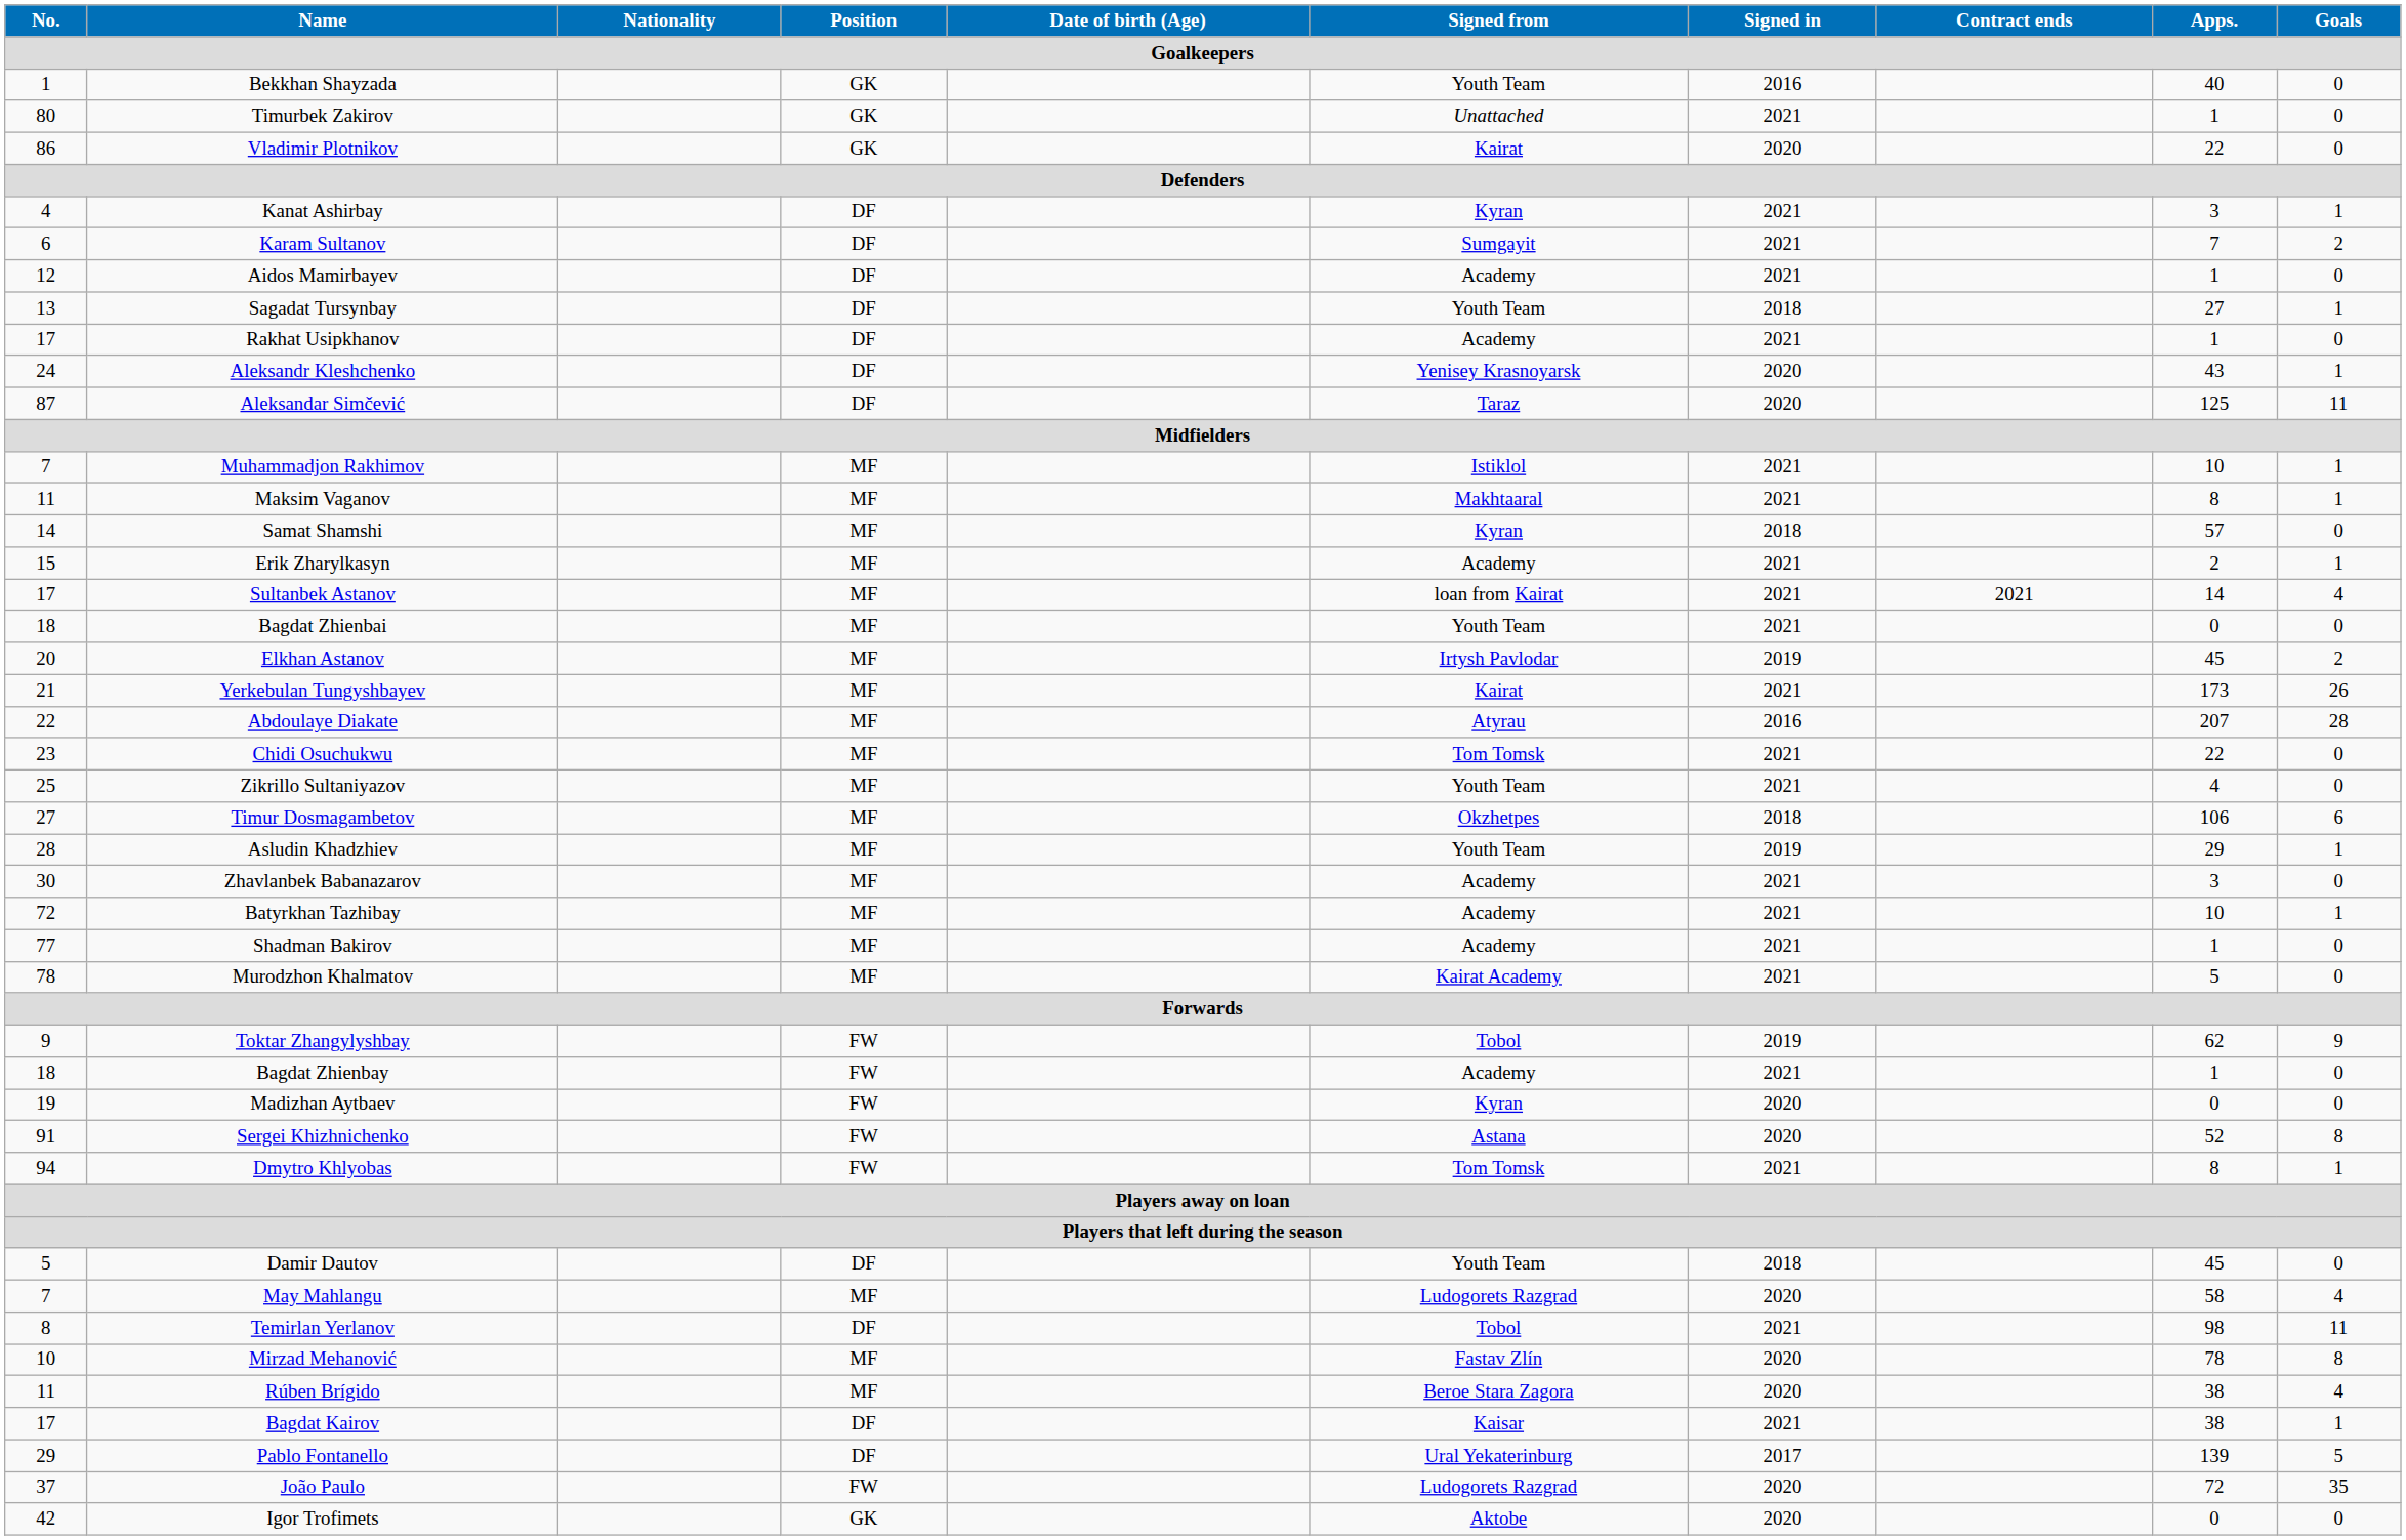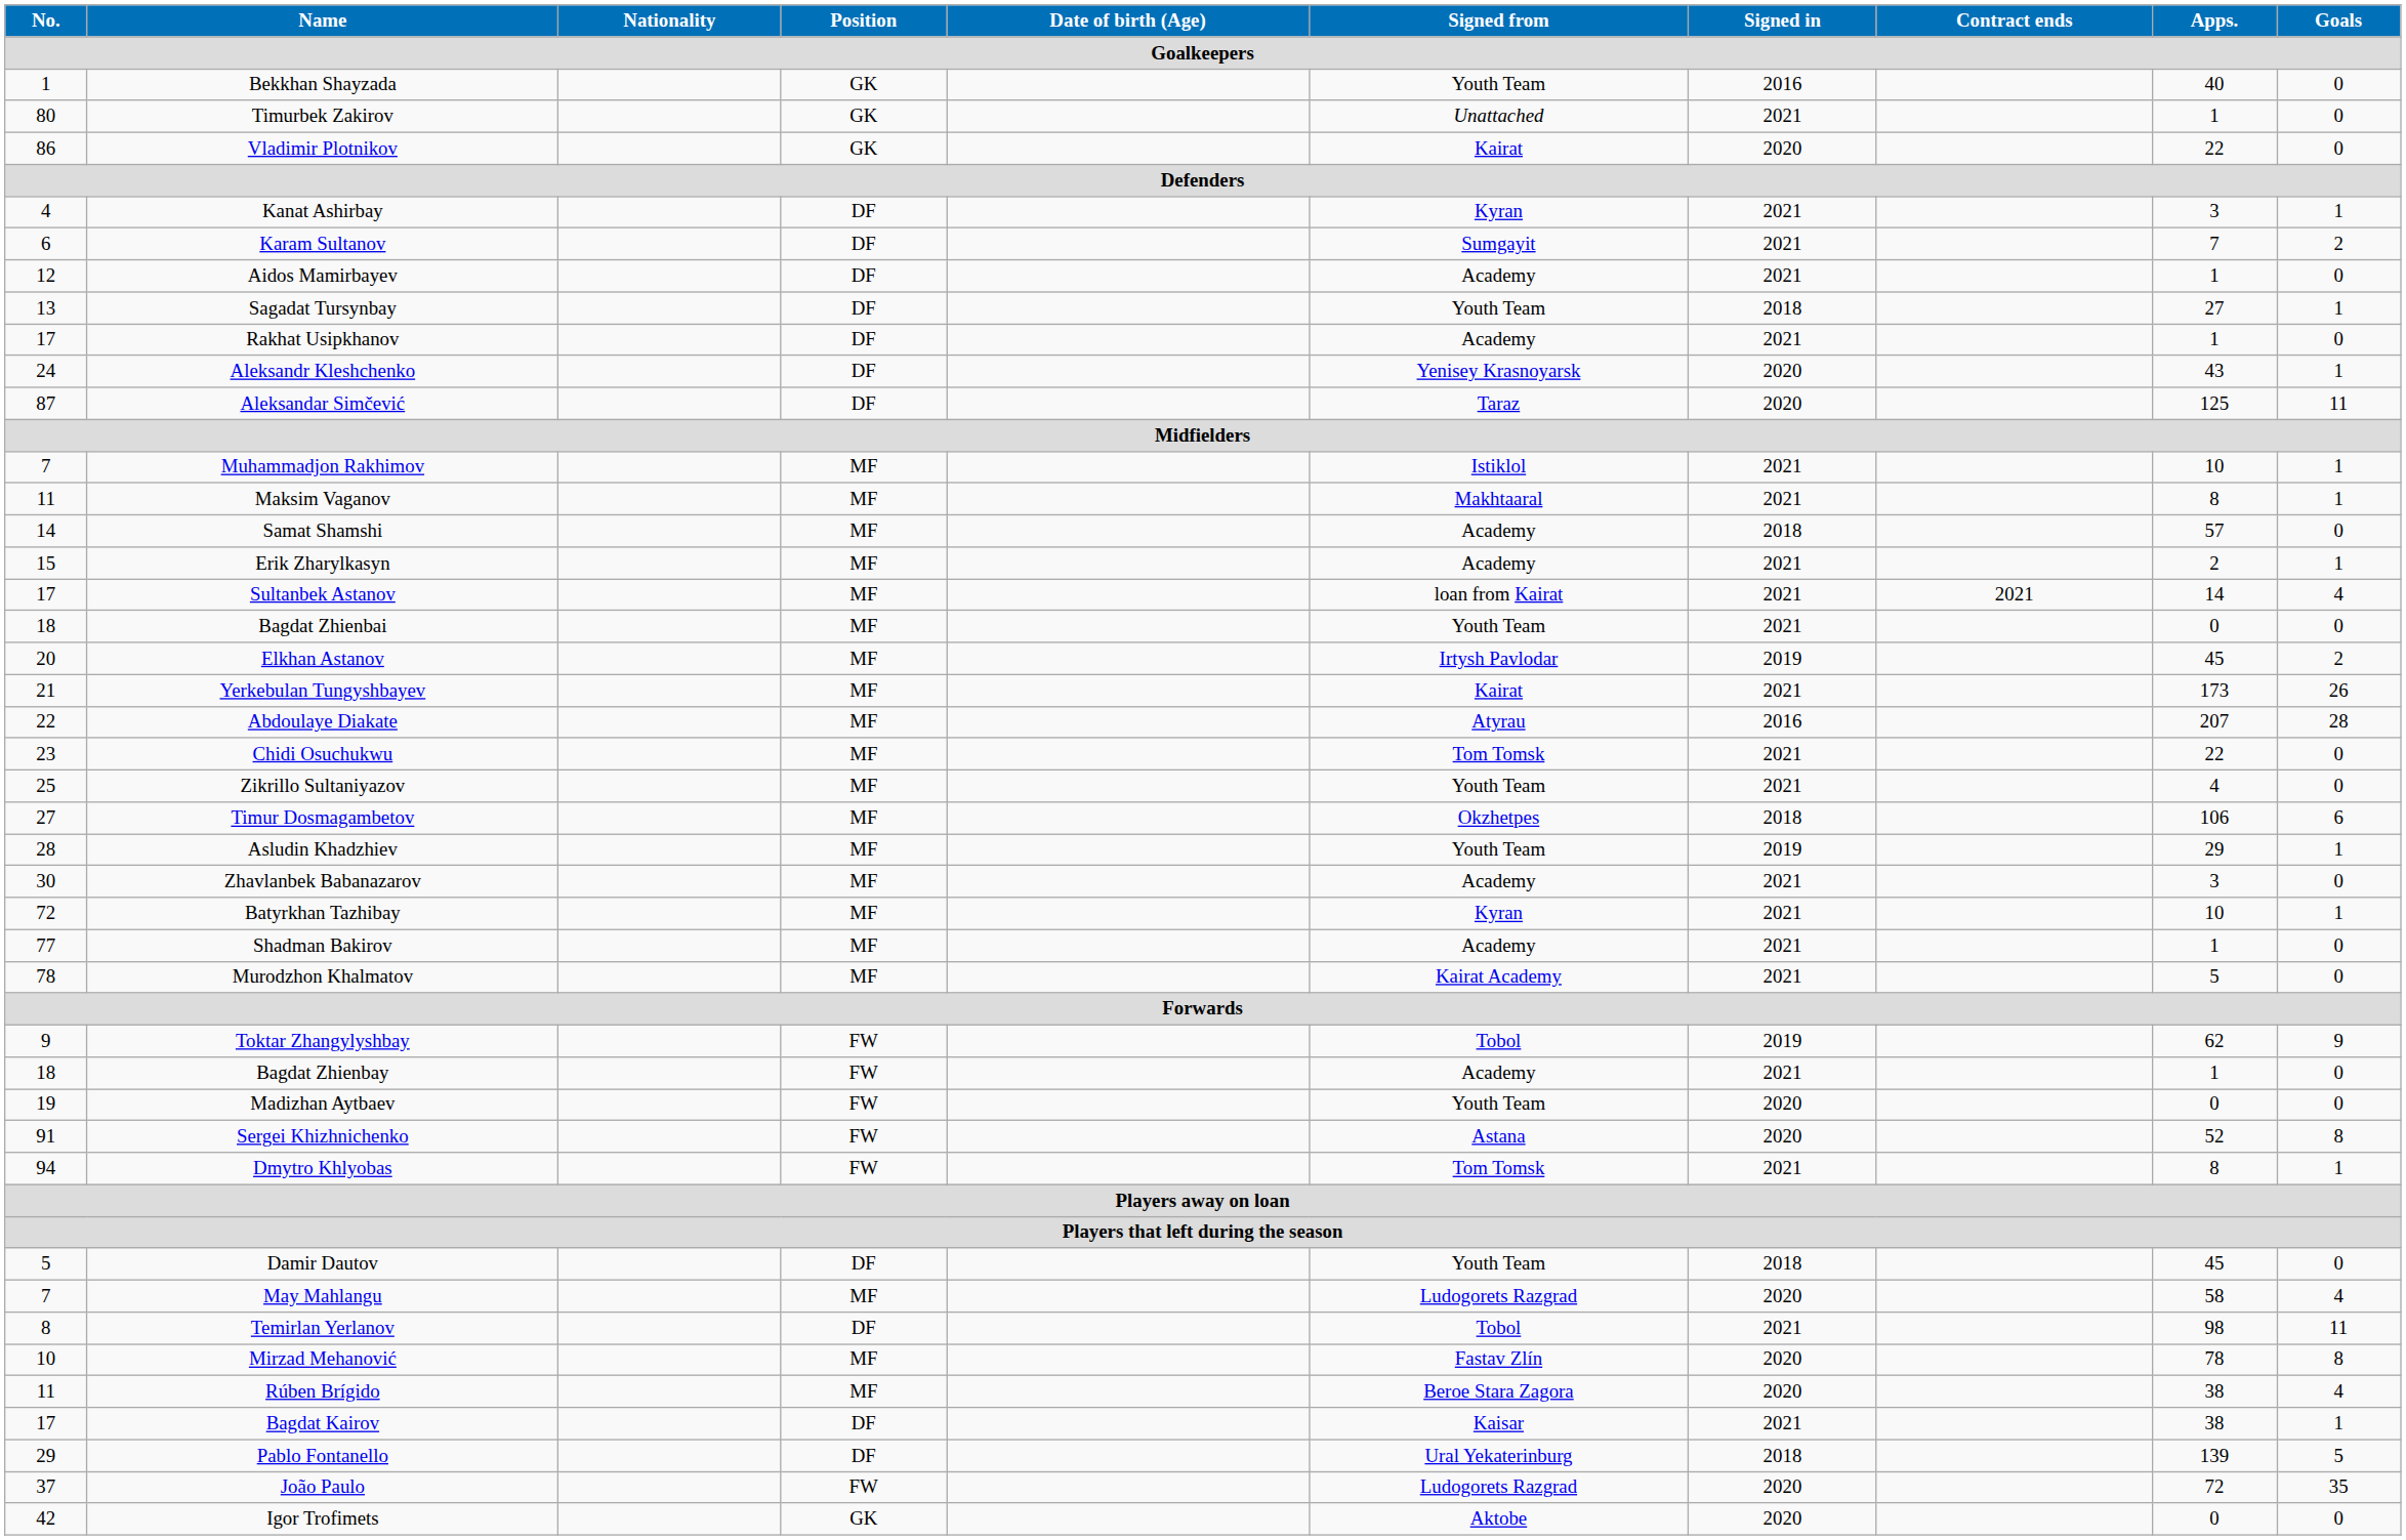Samat Shamshi | Signed from: Kyran -> Academy
Batyrkhan Tazhibay | Signed from: Academy -> Kyran
Madizhan Aytbaev | Signed from: Kyran -> Youth Team
Pablo Fontanello | Signed in: 2017 -> 2018
